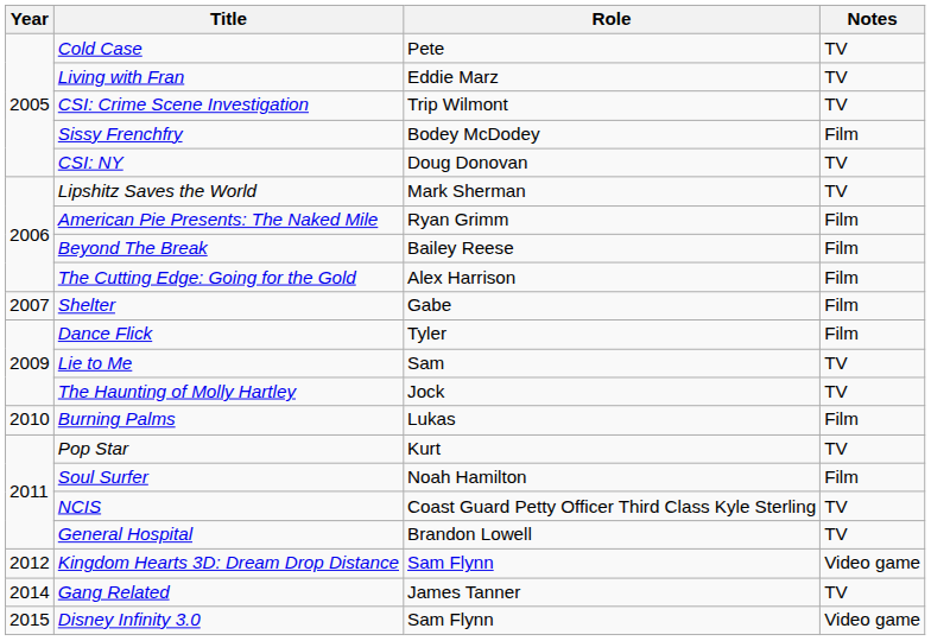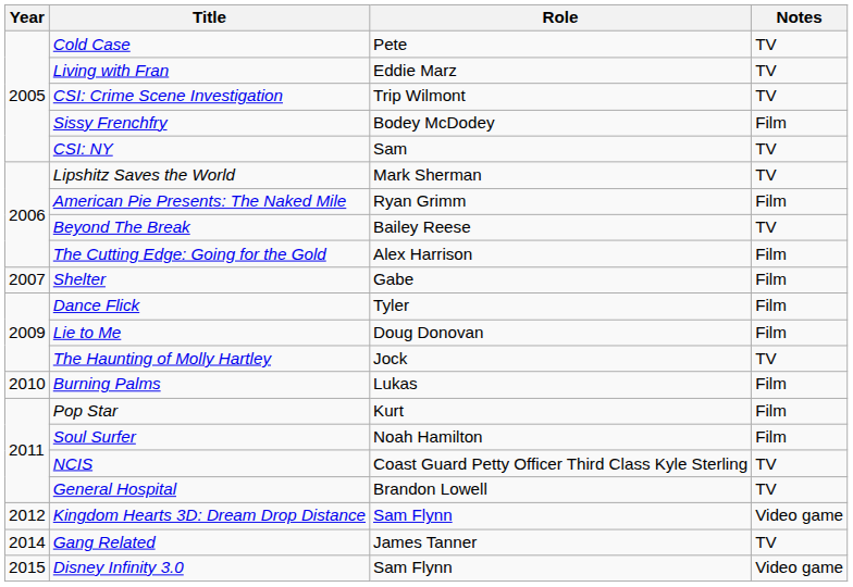CSI: NY | Role: Doug Donovan -> Sam
Beyond The Break | Notes: Film -> TV
Lie to Me | Role: Sam -> Doug Donovan
Lie to Me | Notes: TV -> Film
Pop Star | Notes: TV -> Film
